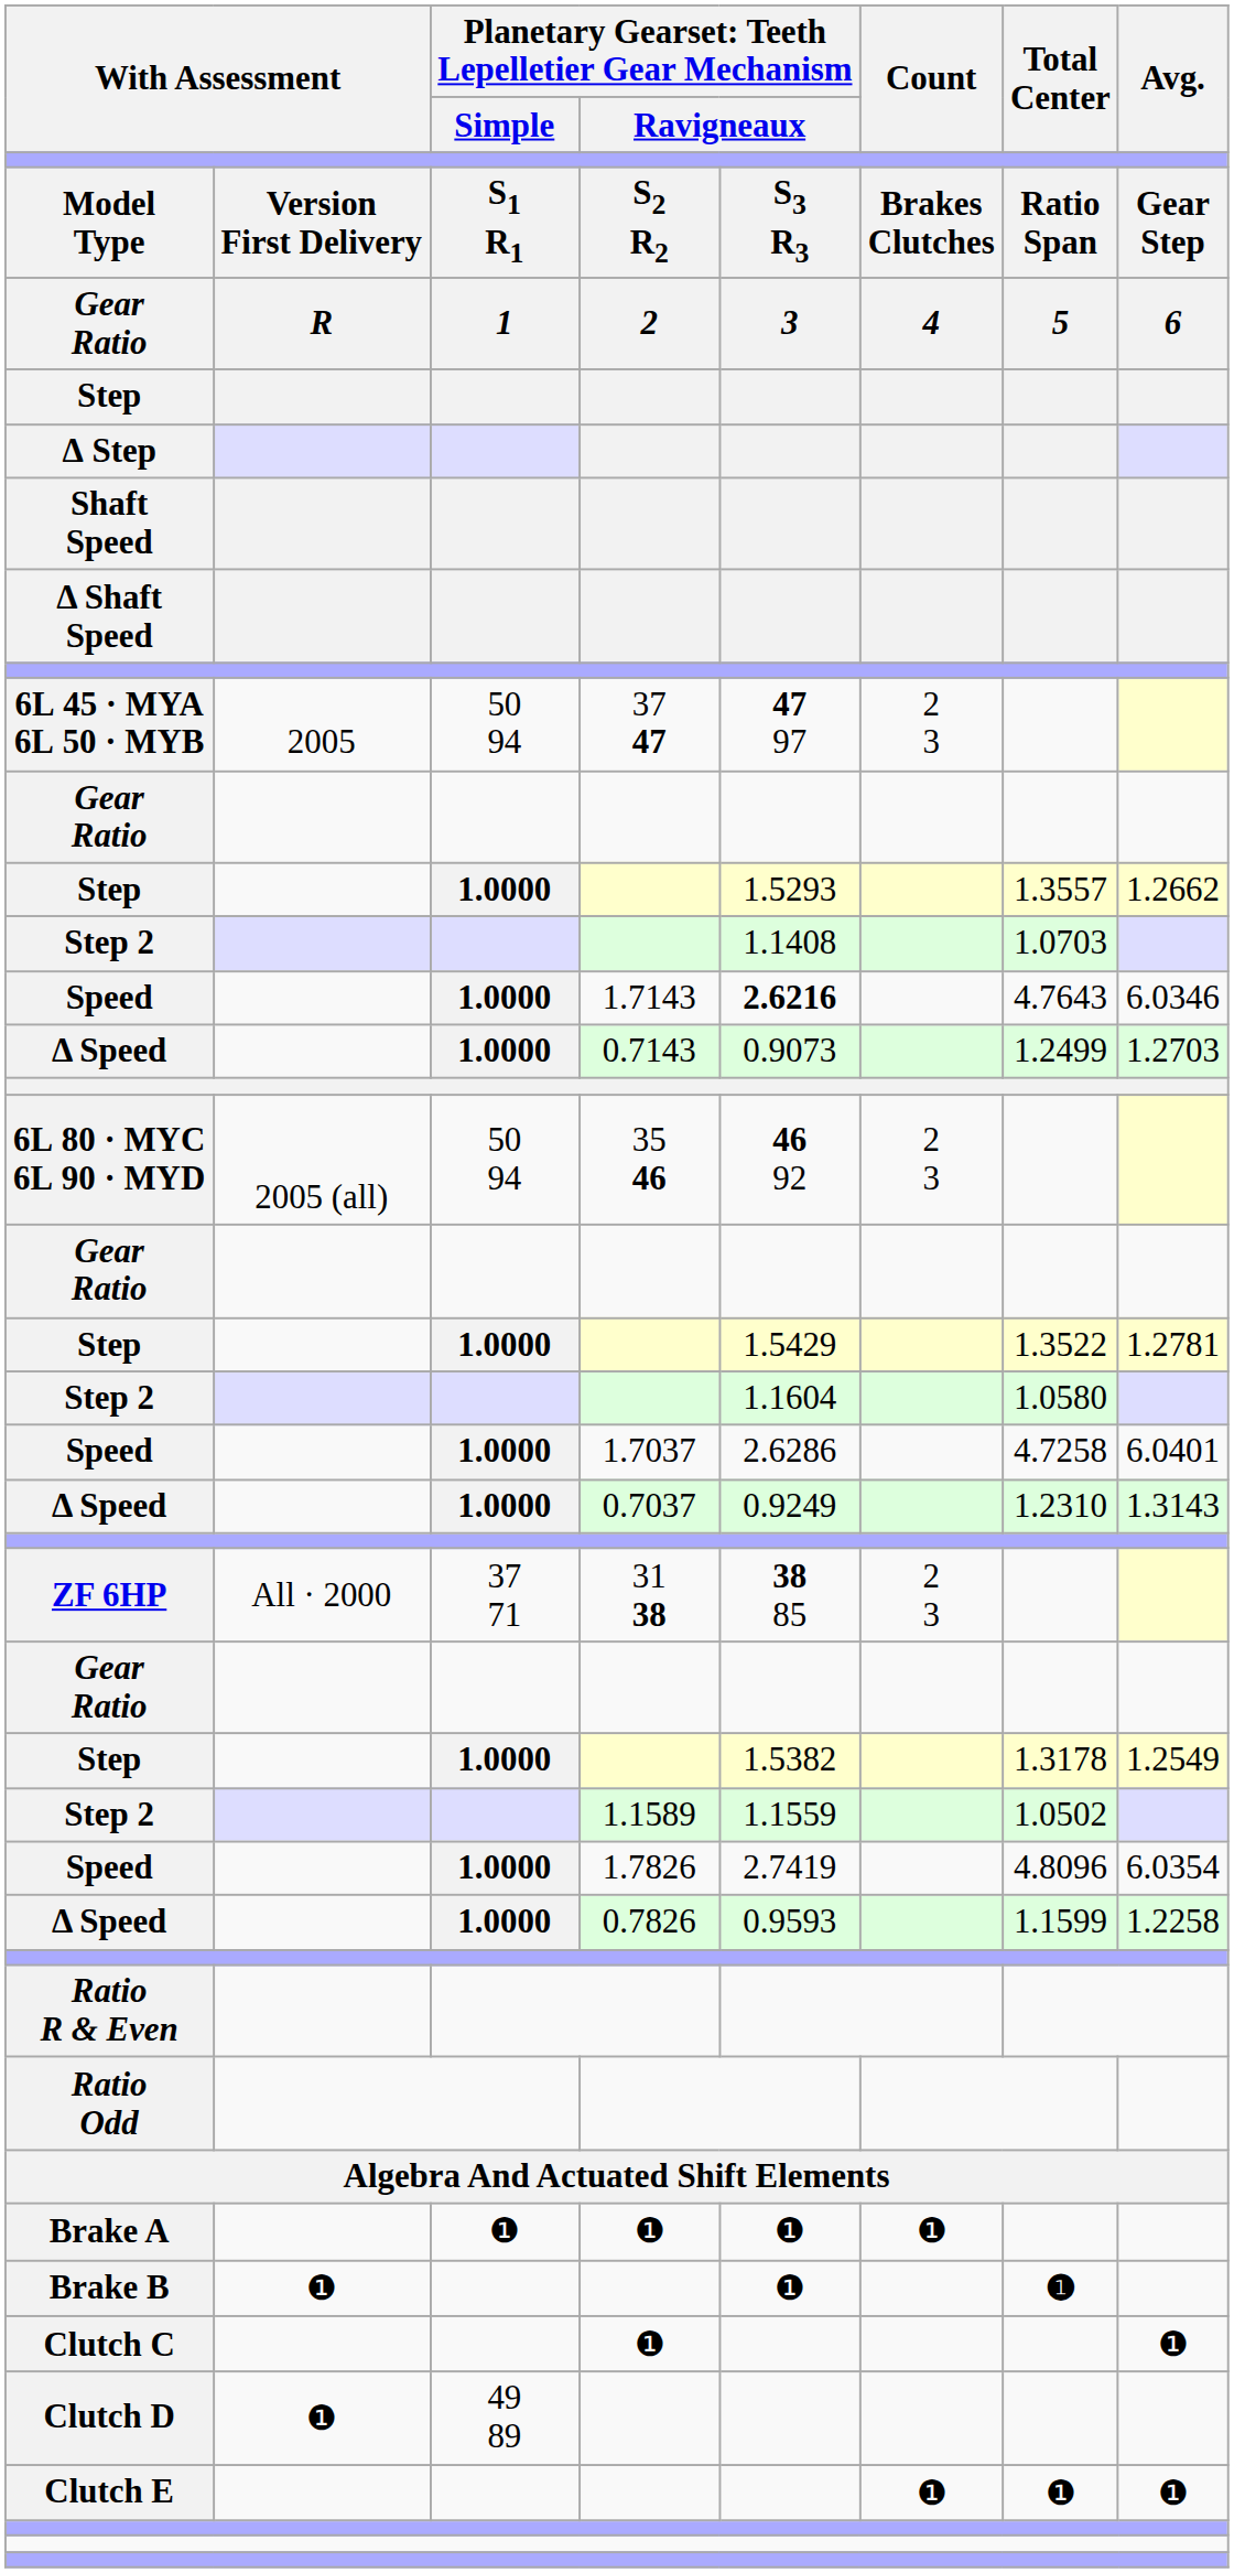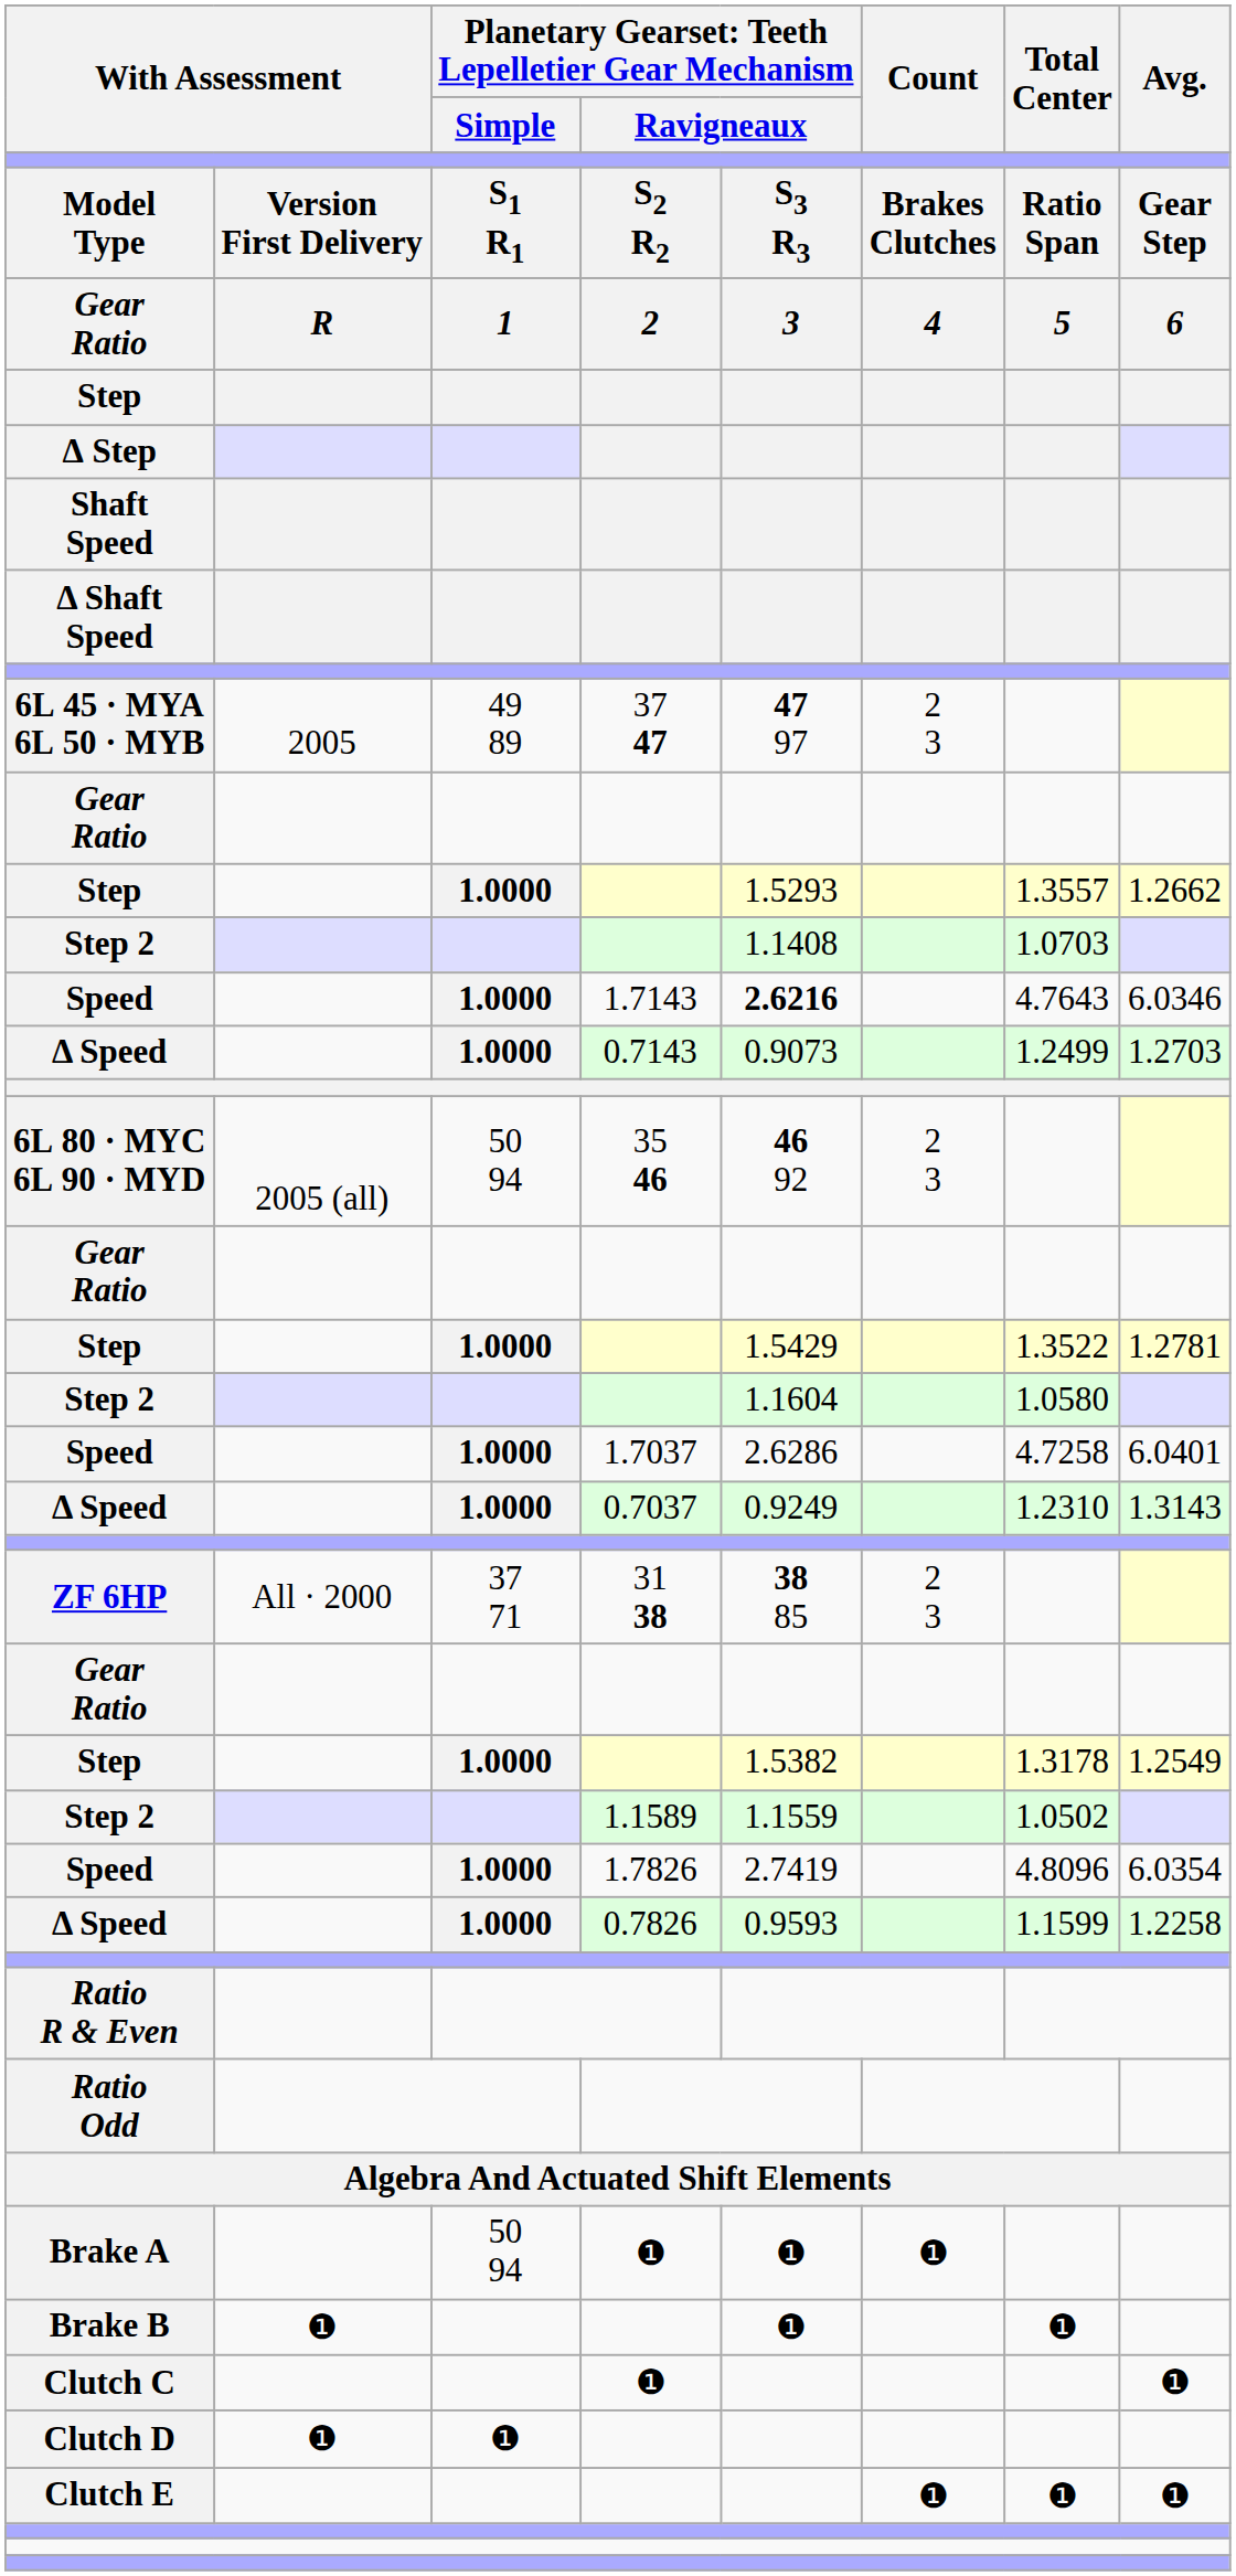6L 45 · MYA 6L 50 · MYB | column 3: 50 94 -> 49 89
Brake A | column 3: ❶ -> 50 94
Brake B | Total Center: bold -> normal
Clutch D | column 3: 49 89 -> ❶
